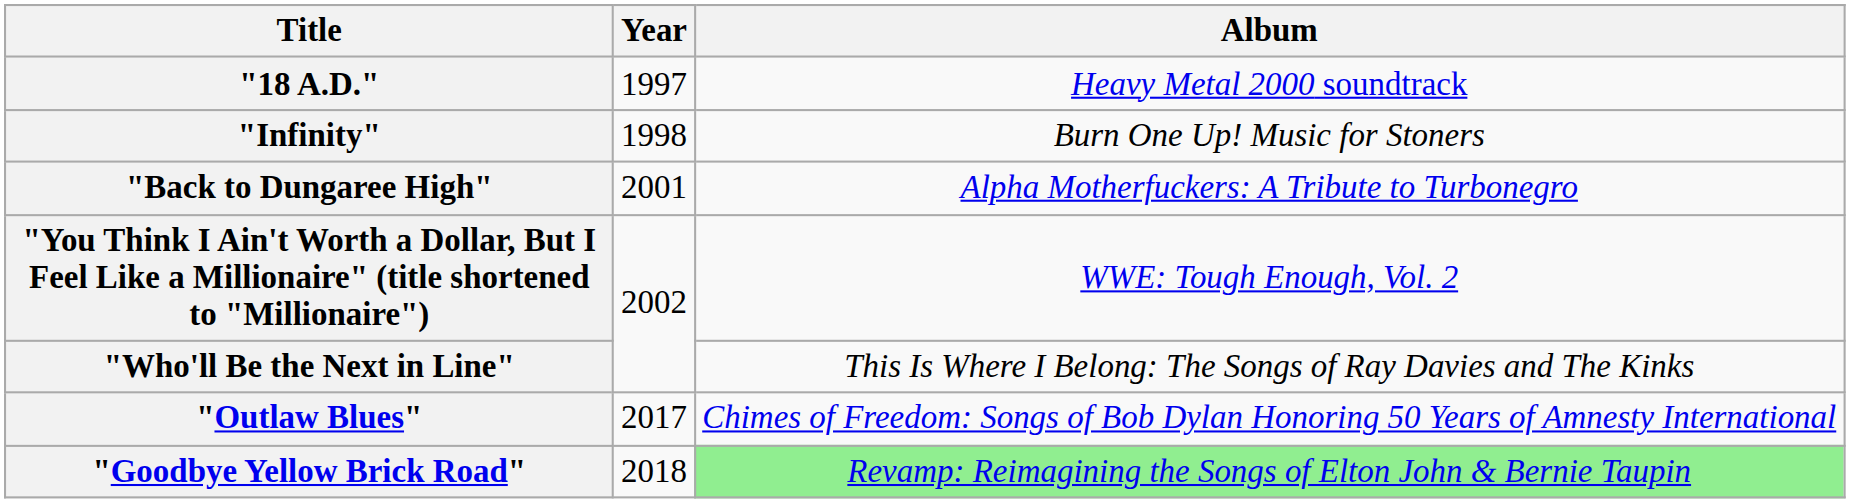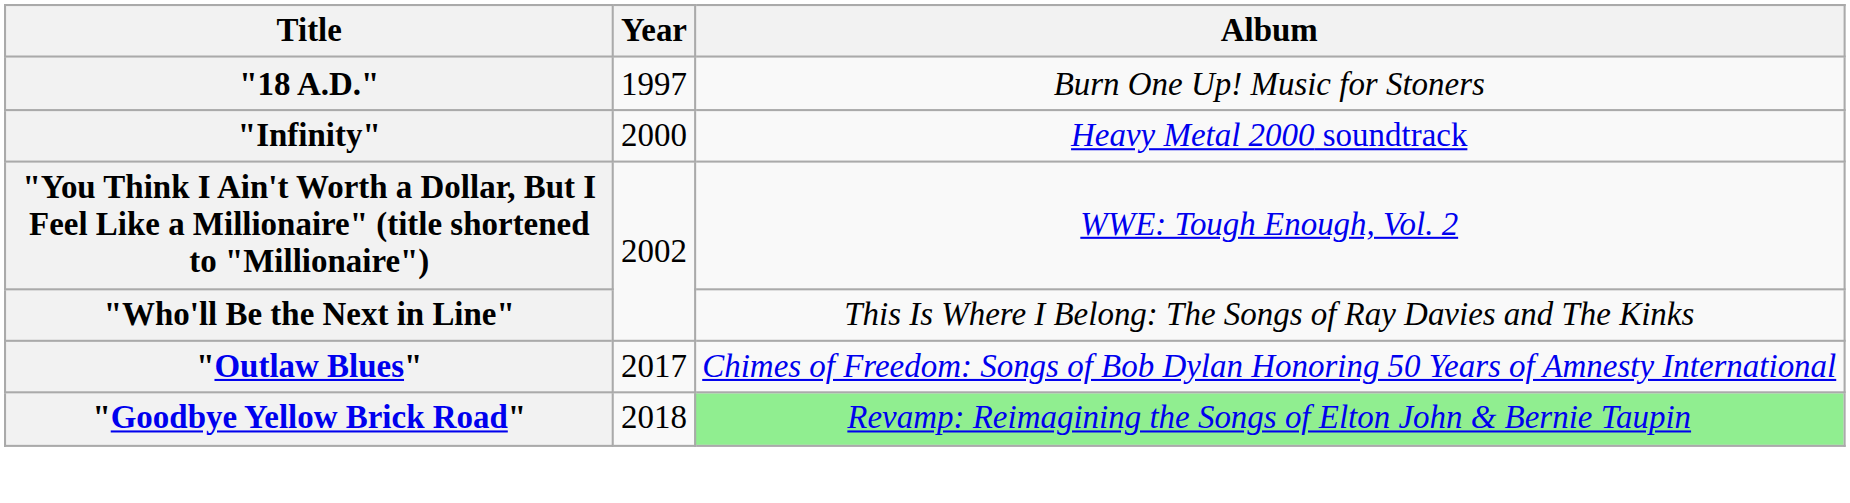"18 A.D." | Album: Heavy Metal 2000 soundtrack -> Burn One Up! Music for Stoners
"Infinity" | Year: 1998 -> 2000
"Infinity" | Album: Burn One Up! Music for Stoners -> Heavy Metal 2000 soundtrack
- row: "Back to Dungaree High" | 2001 | Alpha Motherfuckers: A Tribute to Turbonegro
